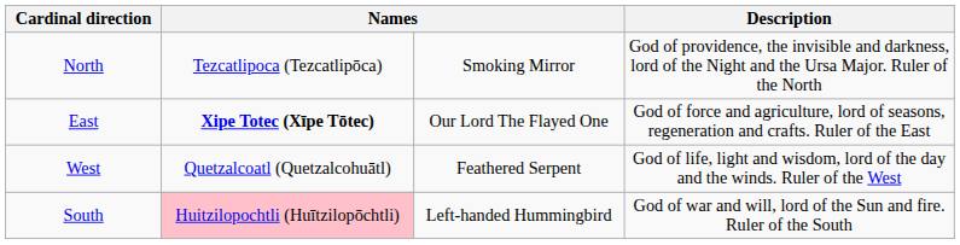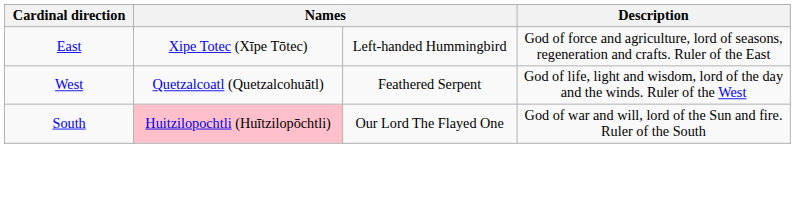- row: North | Tezcatlipoca (Tezcatlipōca) | Smoking Mirror | God of providence, the invisible and darkness, lord of the Night and the Ursa Major. Ruler of the North
East | column 2: bold -> normal
East | column 3: Our Lord The Flayed One -> Left-handed Hummingbird
South | column 3: Left-handed Hummingbird -> Our Lord The Flayed One
